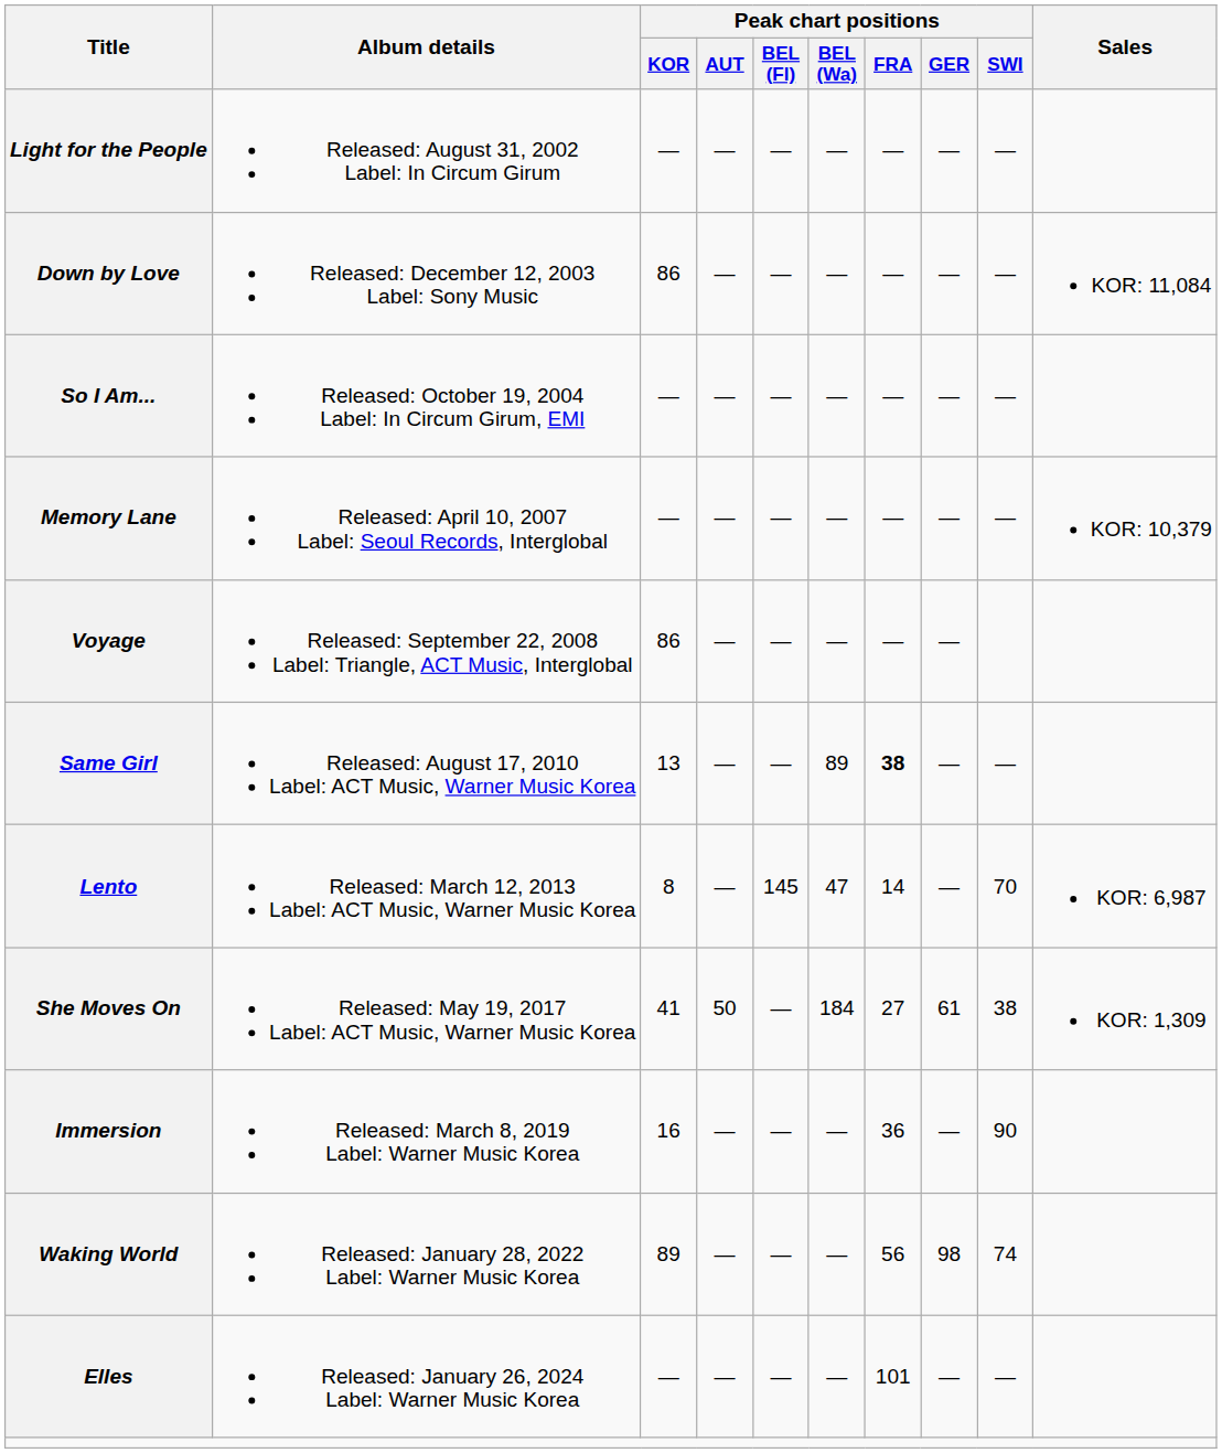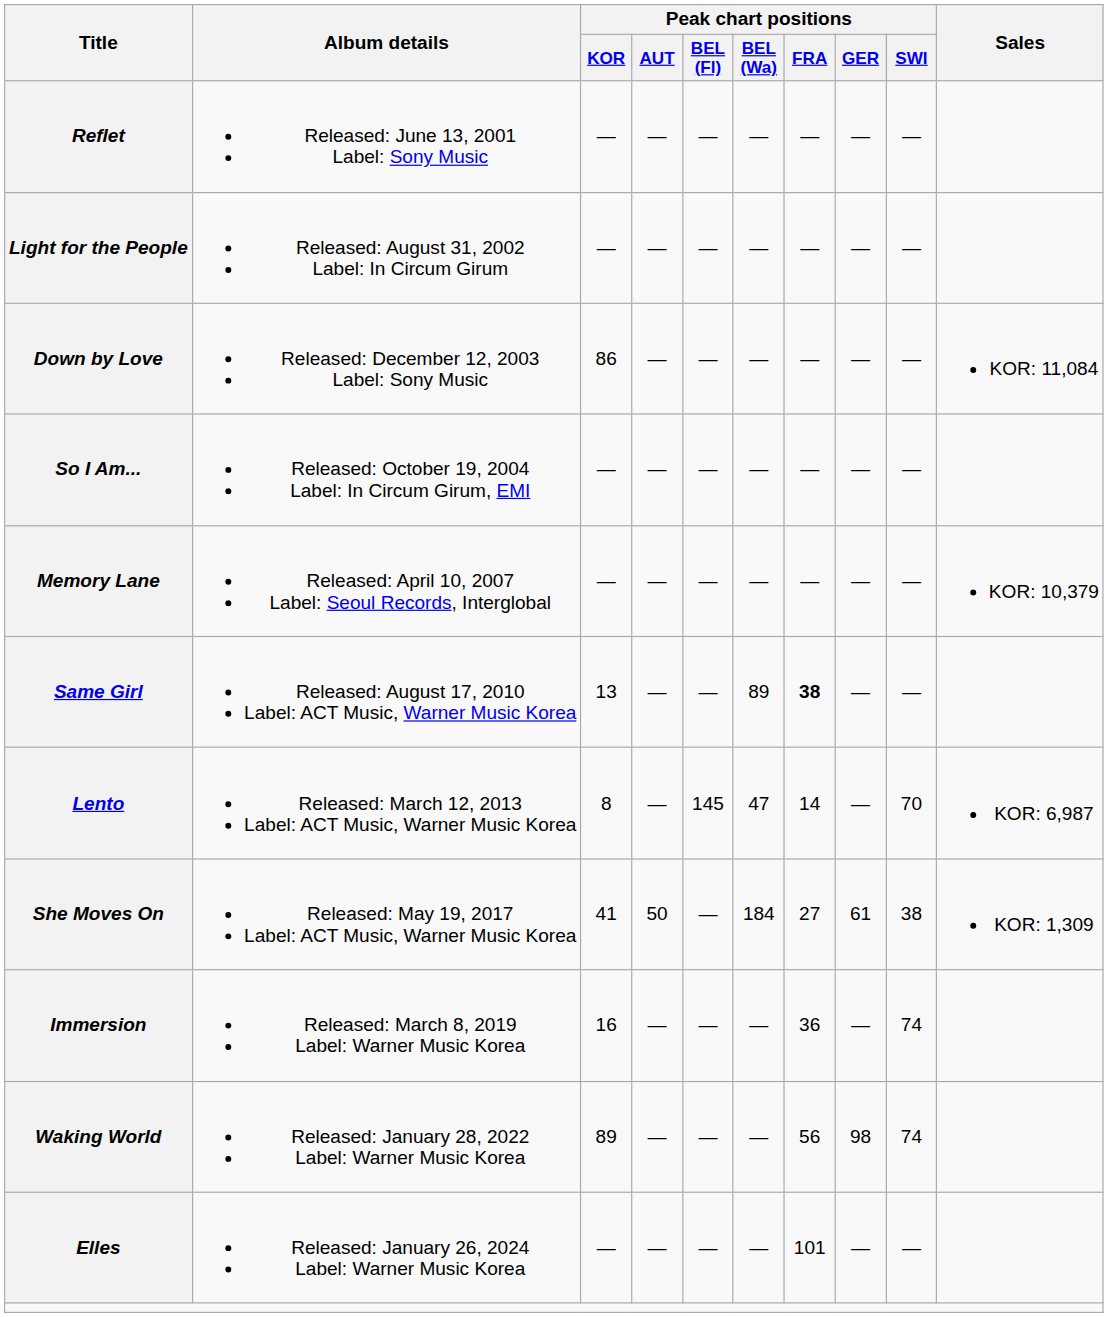+ row: Reflet | Released: June 13, 2001 Label: Sony Music | — | — | — | — | — | — | —
- row: Voyage | Released: September 22, 2008 Label: Triangle, ACT Music, Interglobal | 86 | — | — | — | — | —
Immersion | Peak chart positions / SWI: 90 -> 74
